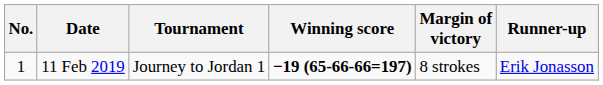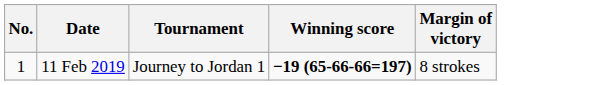- column: Runner-up | Erik Jonasson
